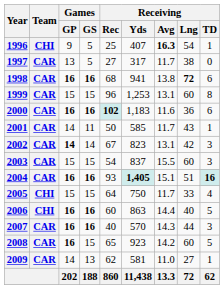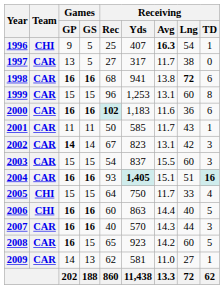2001 | Games / GP: 14 -> 11
